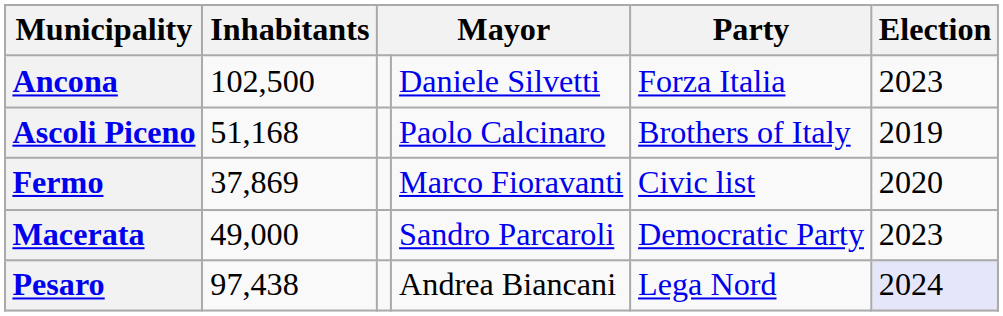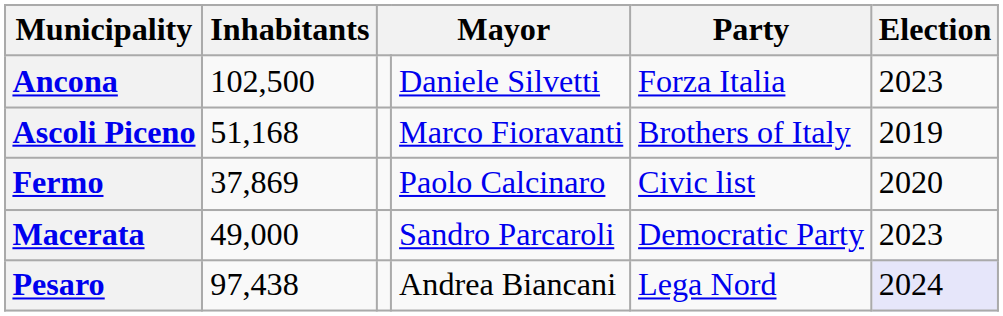Ascoli Piceno | column 4: Paolo Calcinaro -> Marco Fioravanti
Fermo | column 4: Marco Fioravanti -> Paolo Calcinaro
